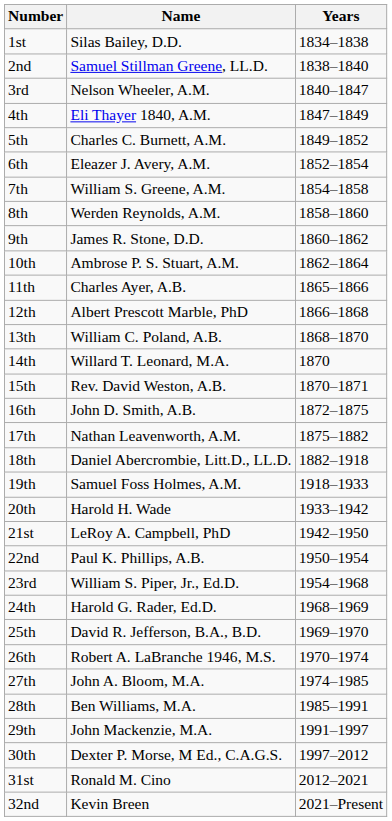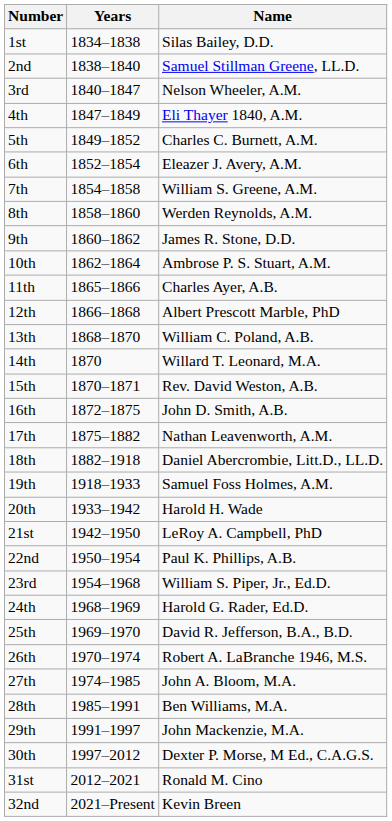columns swapped: Name <-> Years
